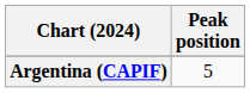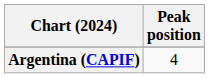Argentina (CAPIF) | Peak position: 5 -> 4
